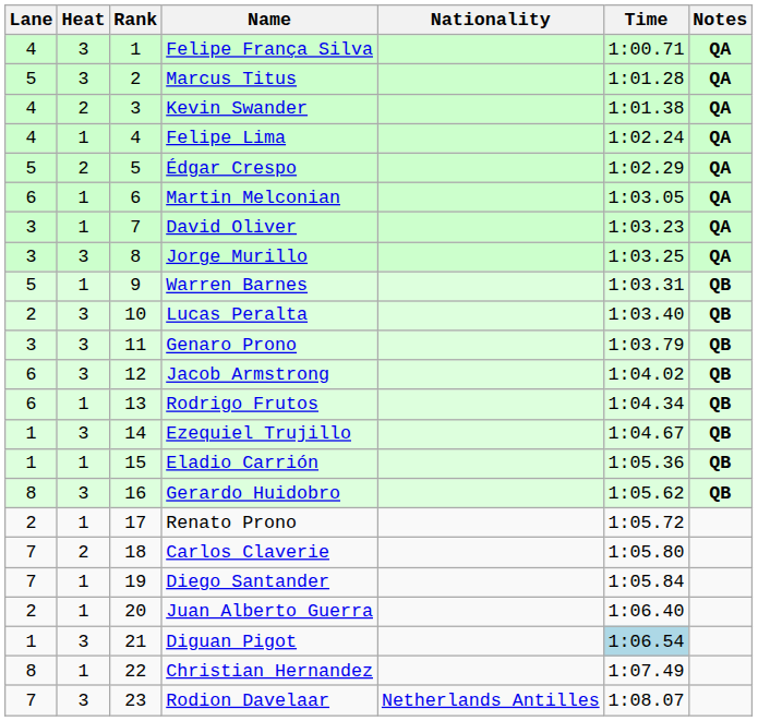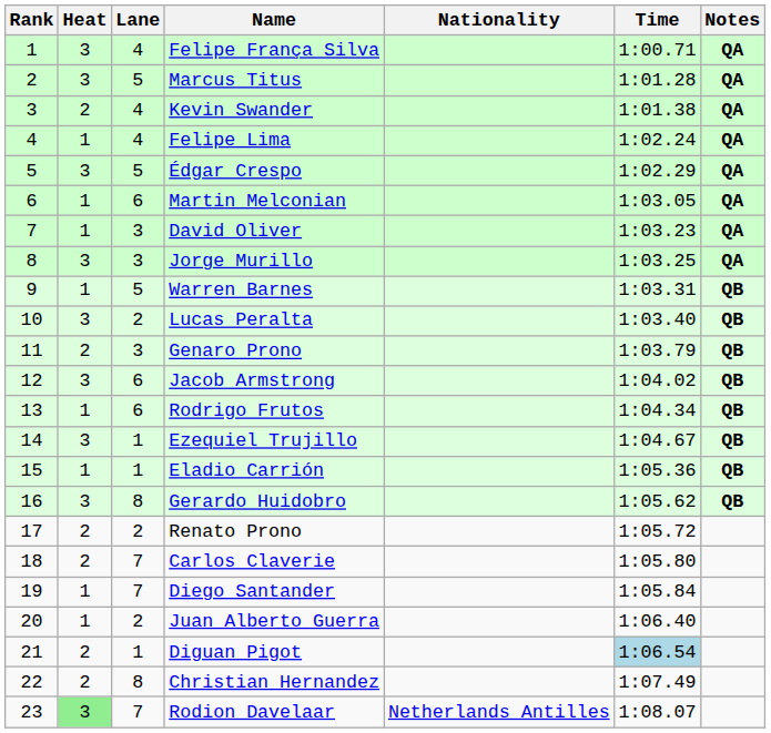columns swapped: Rank <-> Lane
Édgar Crespo | Heat: 2 -> 3
Genaro Prono | Heat: 3 -> 2
Renato Prono | Heat: 1 -> 2
Diguan Pigot | Heat: 3 -> 2
Christian Hernandez | Heat: 1 -> 2
Rodion Davelaar | Heat: no background -> lightgreen background
